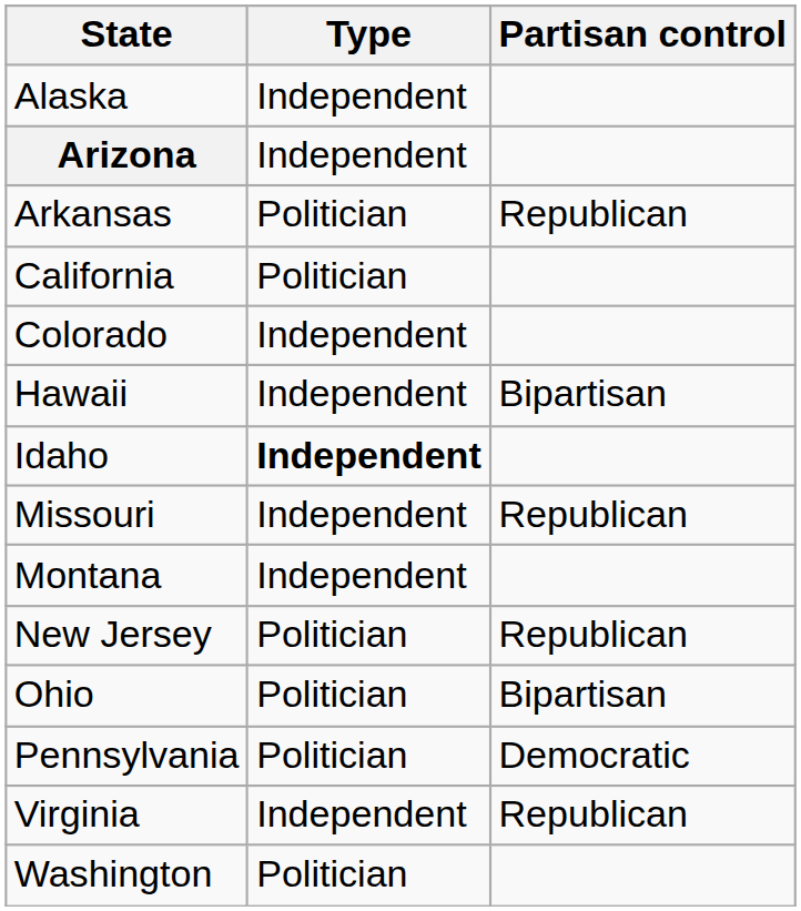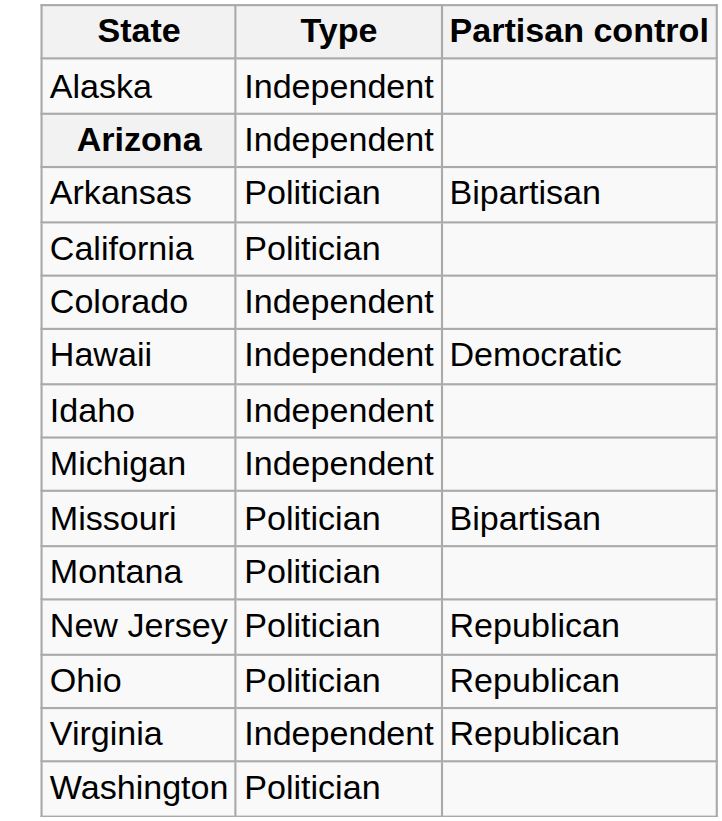Arkansas | Partisan control: Republican -> Bipartisan
Hawaii | Partisan control: Bipartisan -> Democratic
Idaho | Type: bold -> normal
+ row: Michigan | Independent
Missouri | Type: Independent -> Politician
Missouri | Partisan control: Republican -> Bipartisan
Montana | Type: Independent -> Politician
Ohio | Partisan control: Bipartisan -> Republican
- row: Pennsylvania | Politician | Democratic
